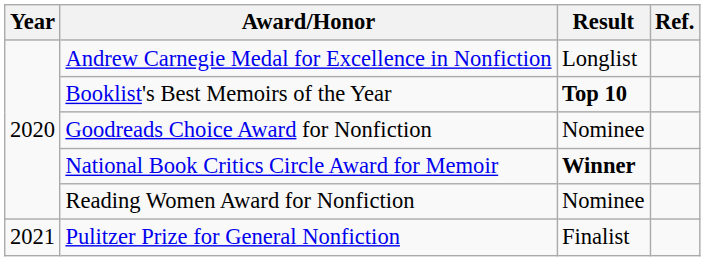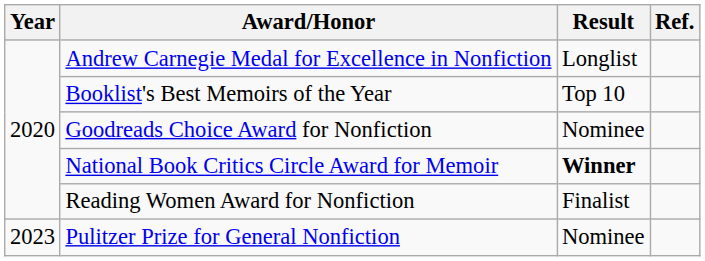Booklist's Best Memoirs of the Year | Result: bold -> normal
Reading Women Award for Nonfiction | Result: Nominee -> Finalist
Pulitzer Prize for General Nonfiction | Year: 2021 -> 2023
Pulitzer Prize for General Nonfiction | Result: Finalist -> Nominee
